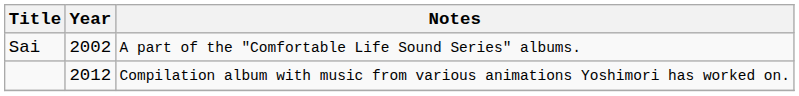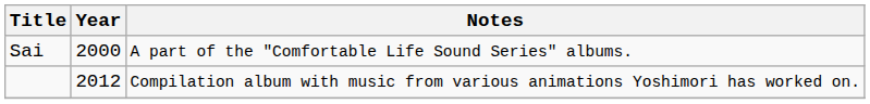Sai | Year: 2002 -> 2000
